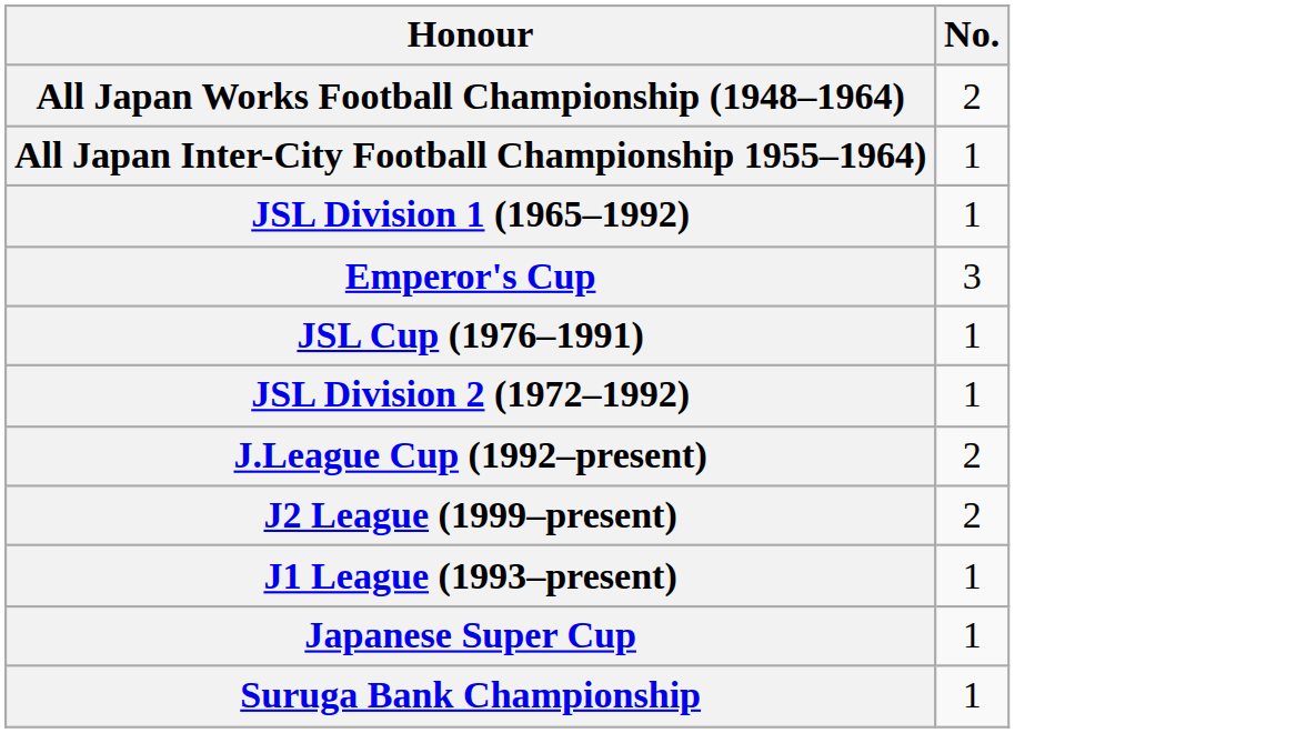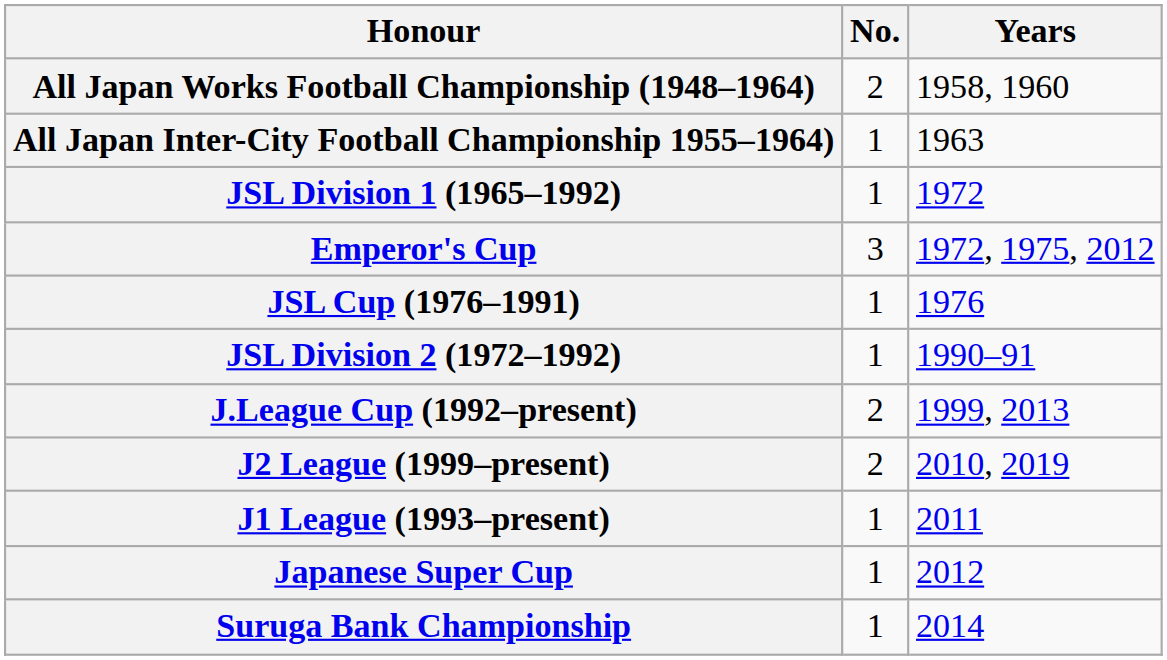+ column: Years | 1958, 1960 | 1963 | 1972 | 1972, 1975, 2012 | 1976 | 1990–91 | 1999, 2013 | 2010, 2019 | 2011 | 2012 | 2014
